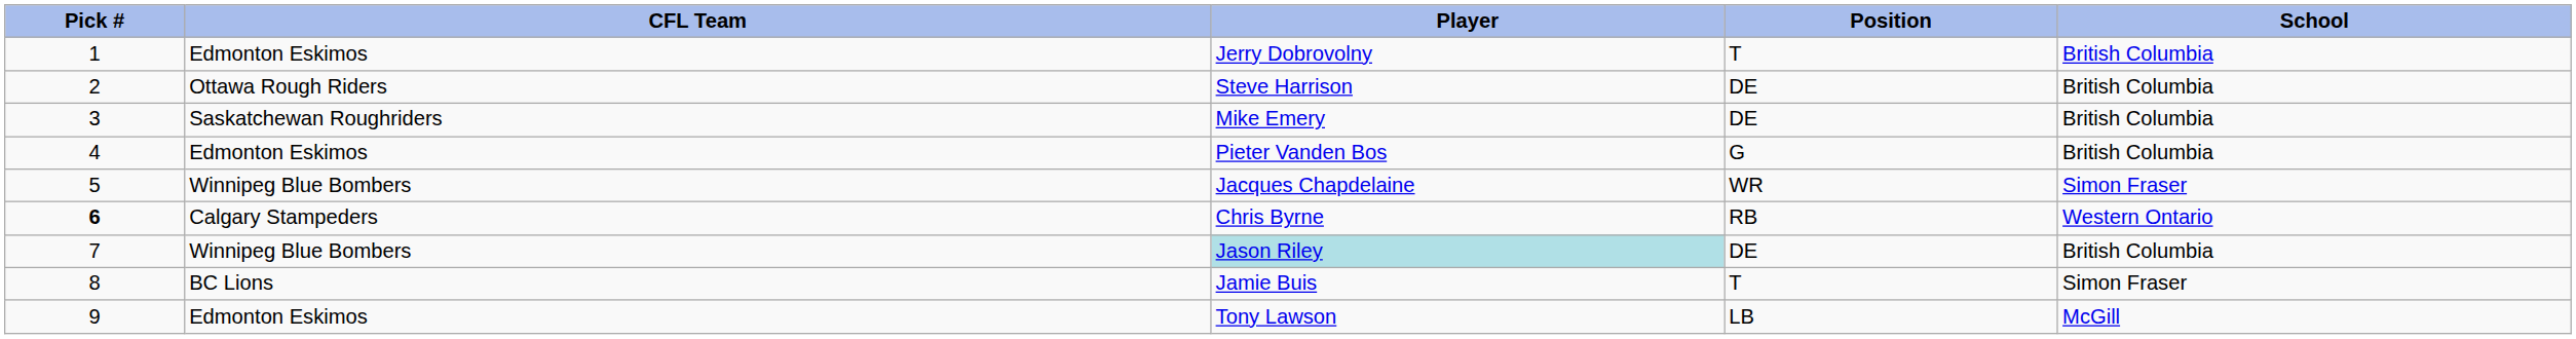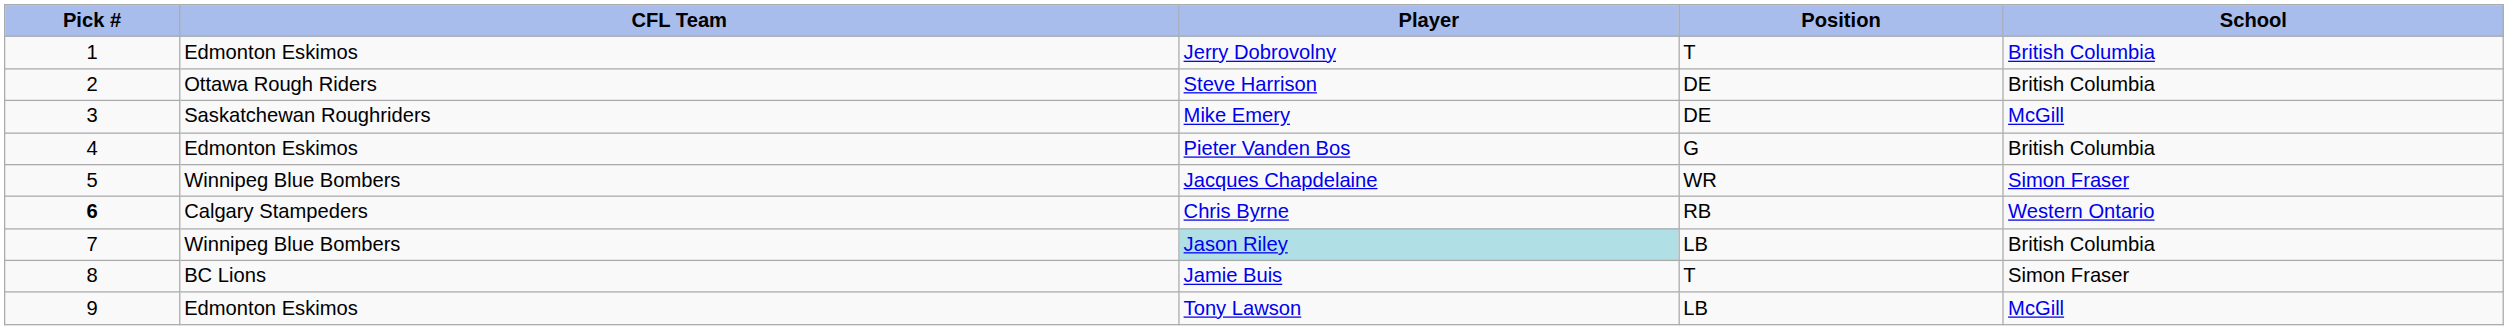Mike Emery | School: British Columbia -> McGill
Jason Riley | Position: DE -> LB
